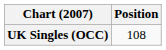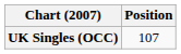UK Singles (OCC) | Position: 108 -> 107
